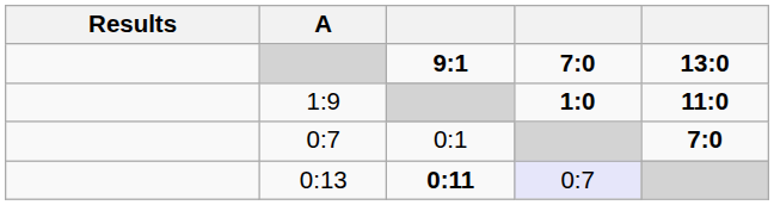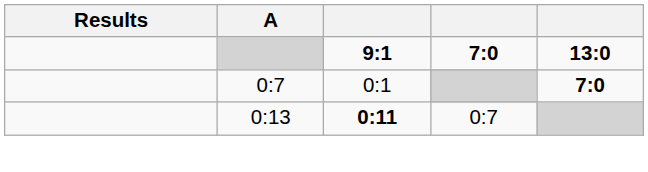- row: 1:9 | 1:0 | 11:0
0:13 | column 4: lavender background -> no background
